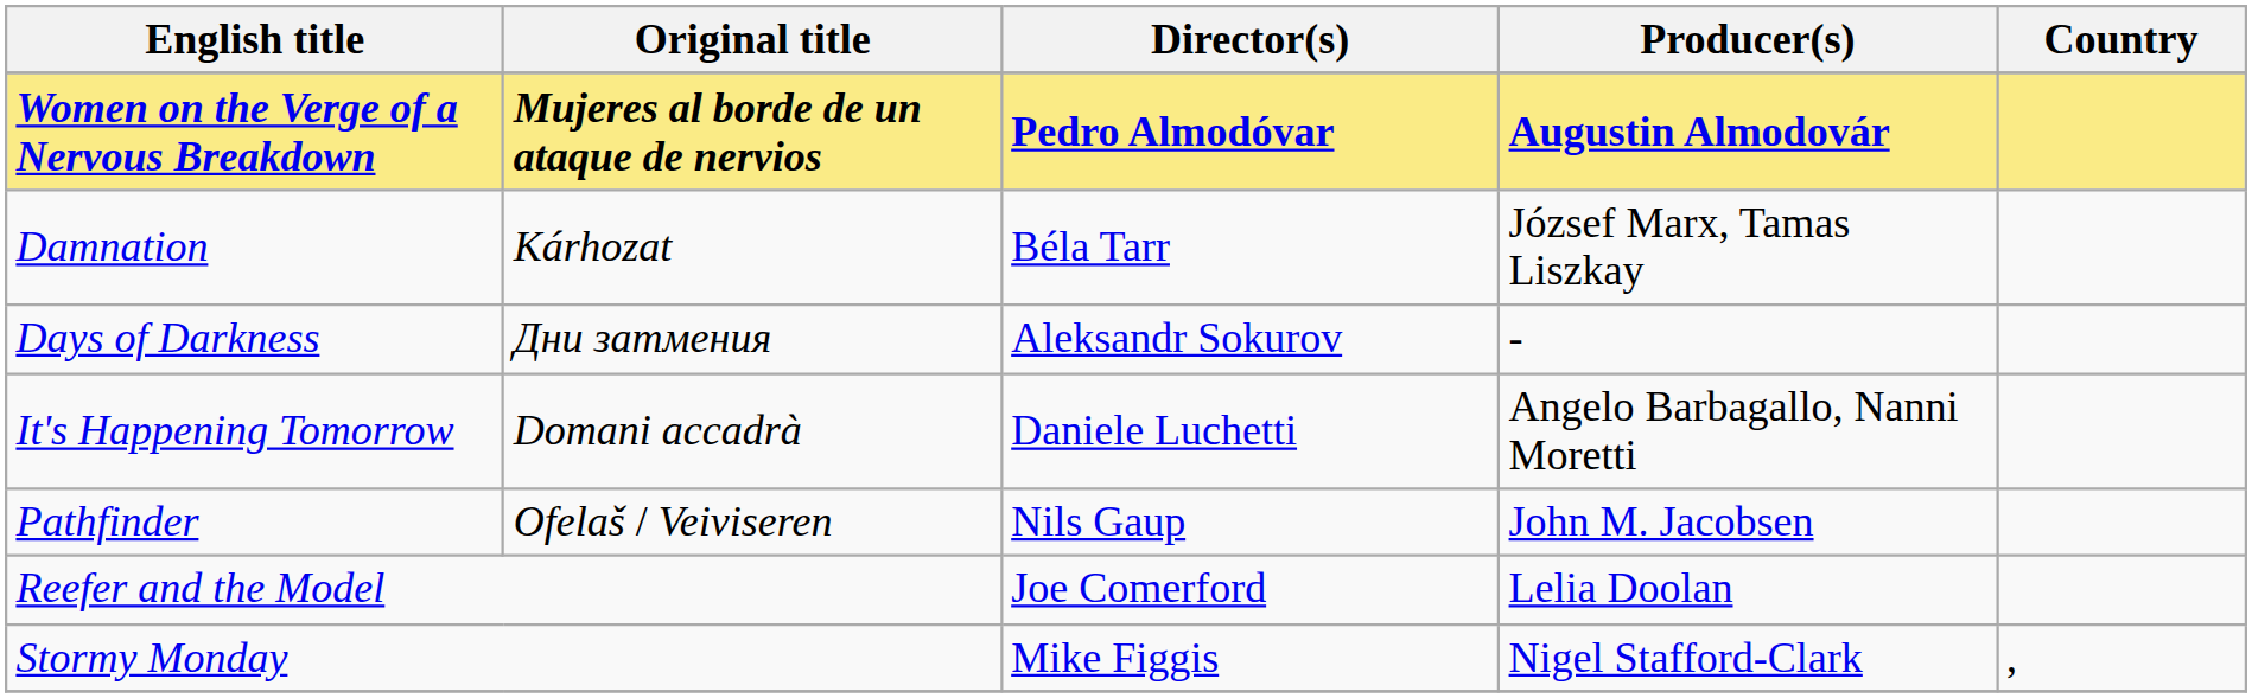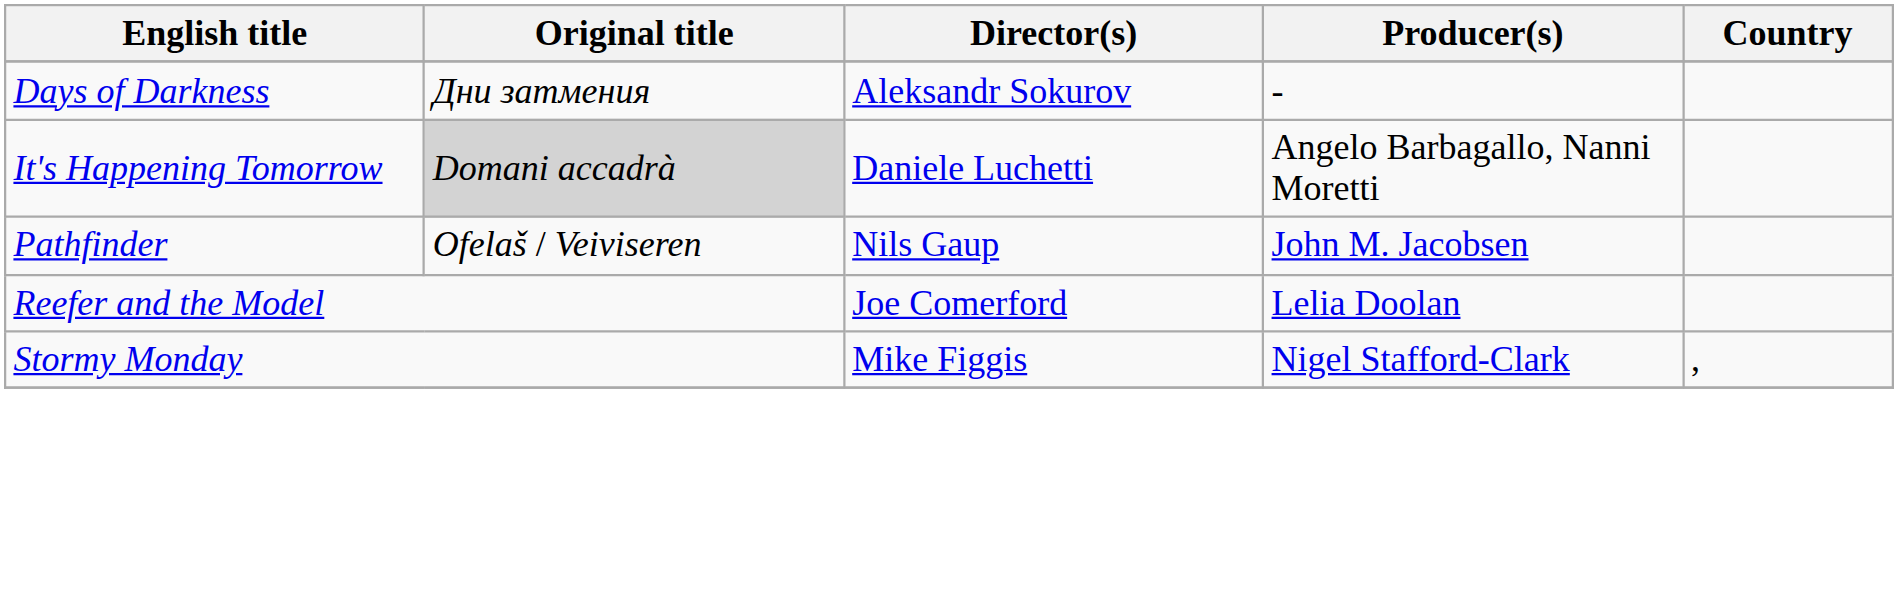- row: Women on the Verge of a Nervous Breakdown | Mujeres al borde de un ataque de nervios | Pedro Almodóvar | Augustin Almodovár
- row: Damnation | Kárhozat | Béla Tarr | József Marx, Tamas Liszkay
It's Happening Tomorrow | Original title: no background -> lightgrey background
